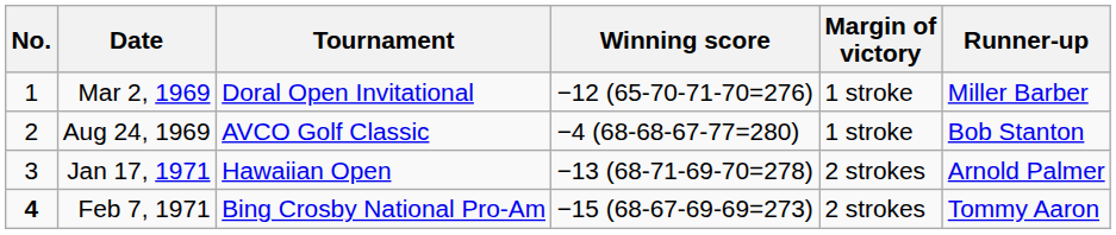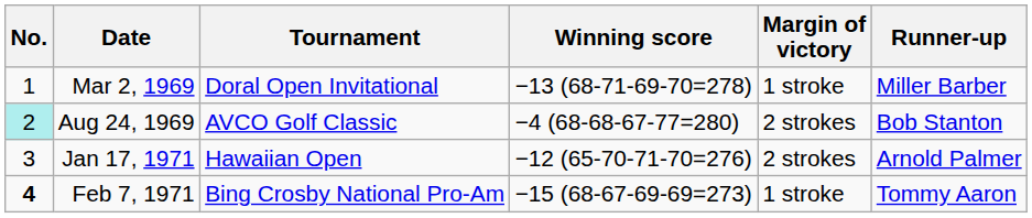Mar 2, 1969 | Winning score: −12 (65-70-71-70=276) -> −13 (68-71-69-70=278)
Aug 24, 1969 | No.: no background -> paleturquoise background
Aug 24, 1969 | Margin of victory: 1 stroke -> 2 strokes
Jan 17, 1971 | Winning score: −13 (68-71-69-70=278) -> −12 (65-70-71-70=276)
Feb 7, 1971 | Margin of victory: 2 strokes -> 1 stroke
